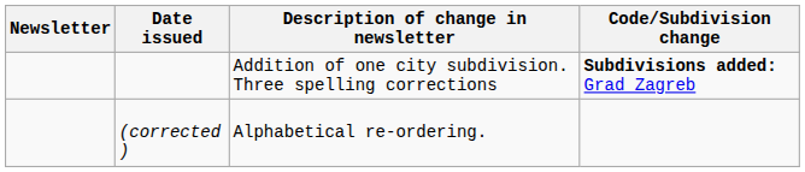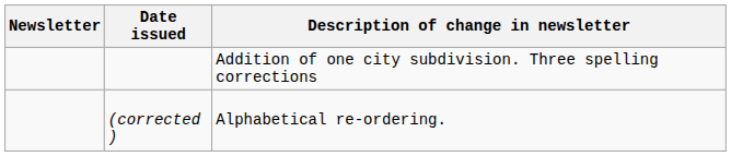- column: Code/Subdivision change | Subdivisions added: Grad Zagreb
